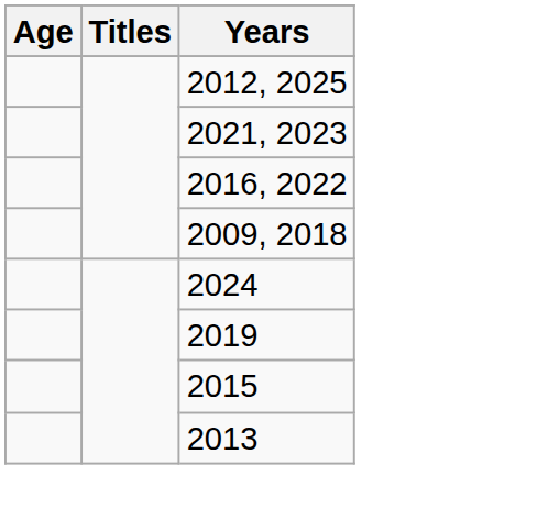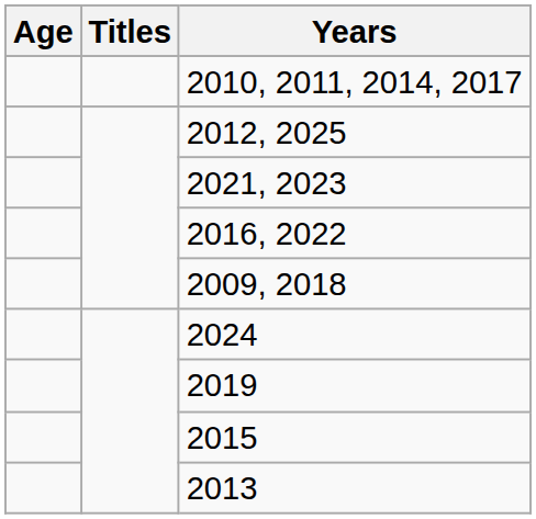+ row: 2010, 2011, 2014, 2017
